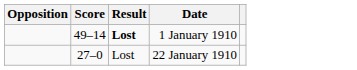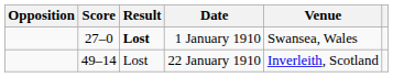+ column: Venue | Swansea, Wales | Inverleith, Scotland
1 January 1910 | Score: 49–14 -> 27–0
22 January 1910 | Score: 27–0 -> 49–14
